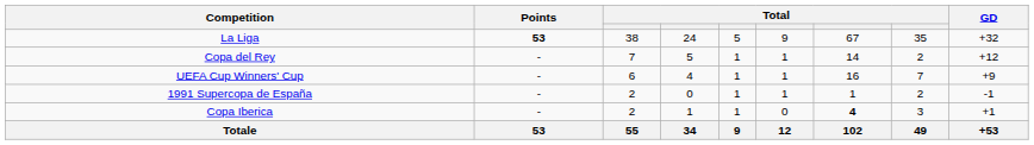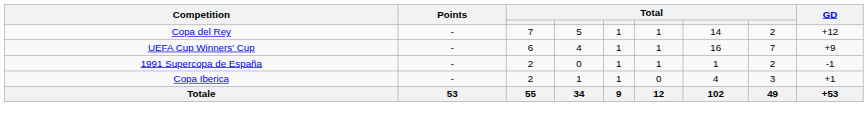- row: La Liga | 53 | 38 | 24 | 5 | 9 | 67 | 35 | +32
Copa Iberica | column 7: bold -> normal
